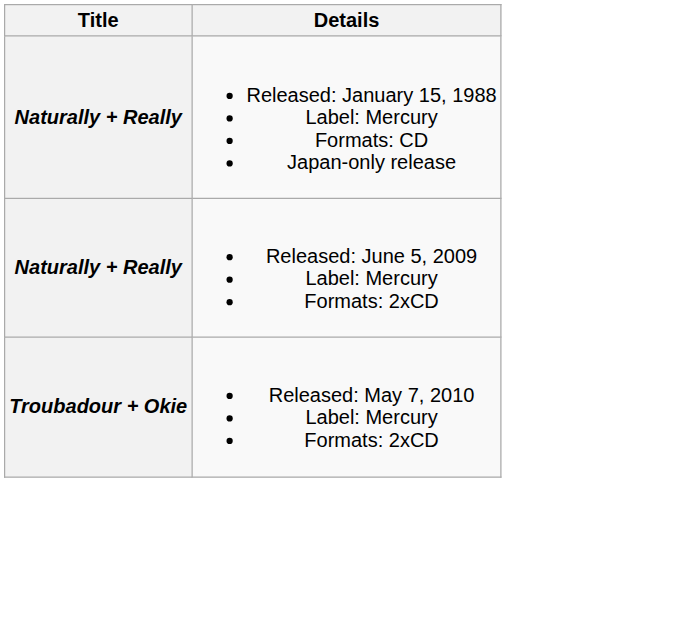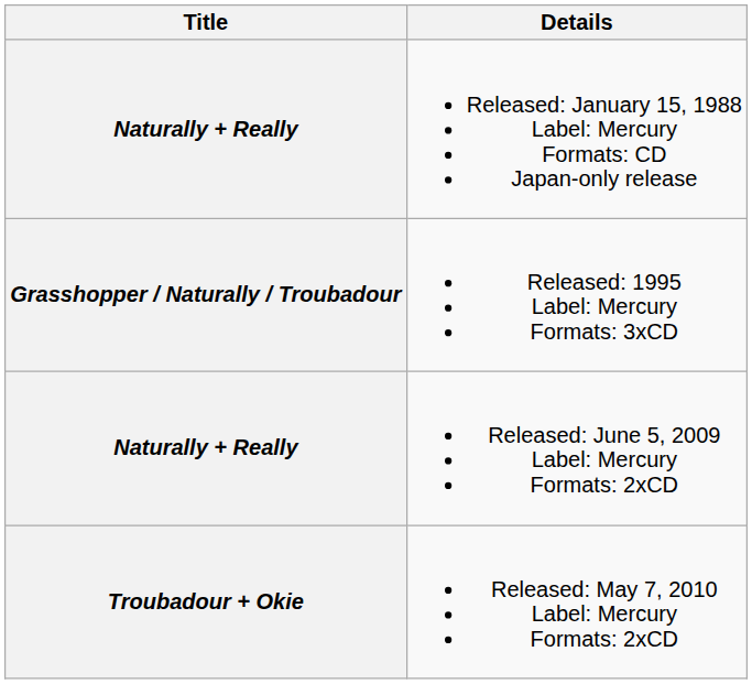+ row: Grasshopper / Naturally / Troubadour | Released: 1995 Label: Mercury Formats: 3xCD
